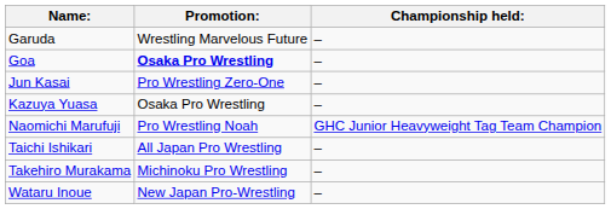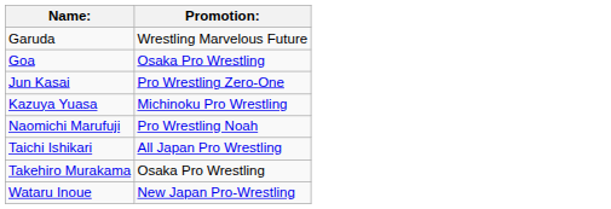- column: Championship held: | – | – | – | – | GHC Junior Heavyweight Tag Team Champion | – | – | –
Goa | Promotion:: bold -> normal
Kazuya Yuasa | Promotion:: Osaka Pro Wrestling -> Michinoku Pro Wrestling
Takehiro Murakama | Promotion:: Michinoku Pro Wrestling -> Osaka Pro Wrestling
